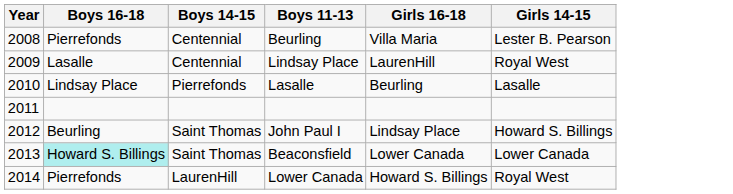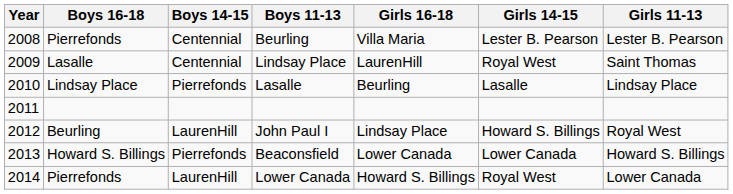+ column: Girls 11-13 | Lester B. Pearson | Saint Thomas | Lindsay Place | Royal West | Howard S. Billings | Lower Canada
John Paul I | Boys 14-15: Saint Thomas -> LaurenHill
Beaconsfield | Boys 16-18: paleturquoise background -> no background
Beaconsfield | Boys 14-15: Saint Thomas -> Pierrefonds
